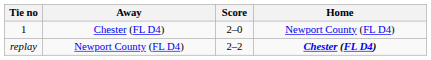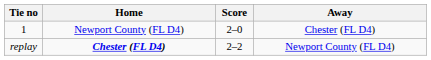columns swapped: Home <-> Away
